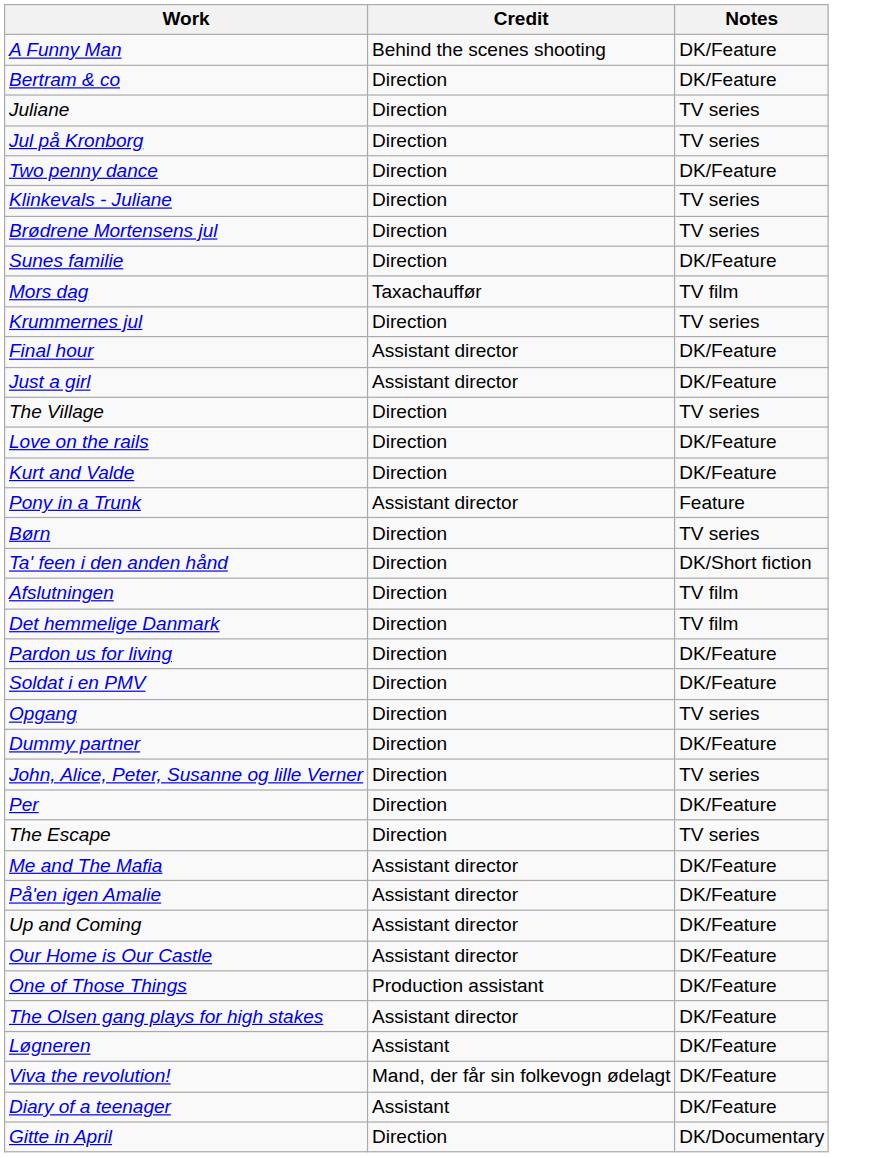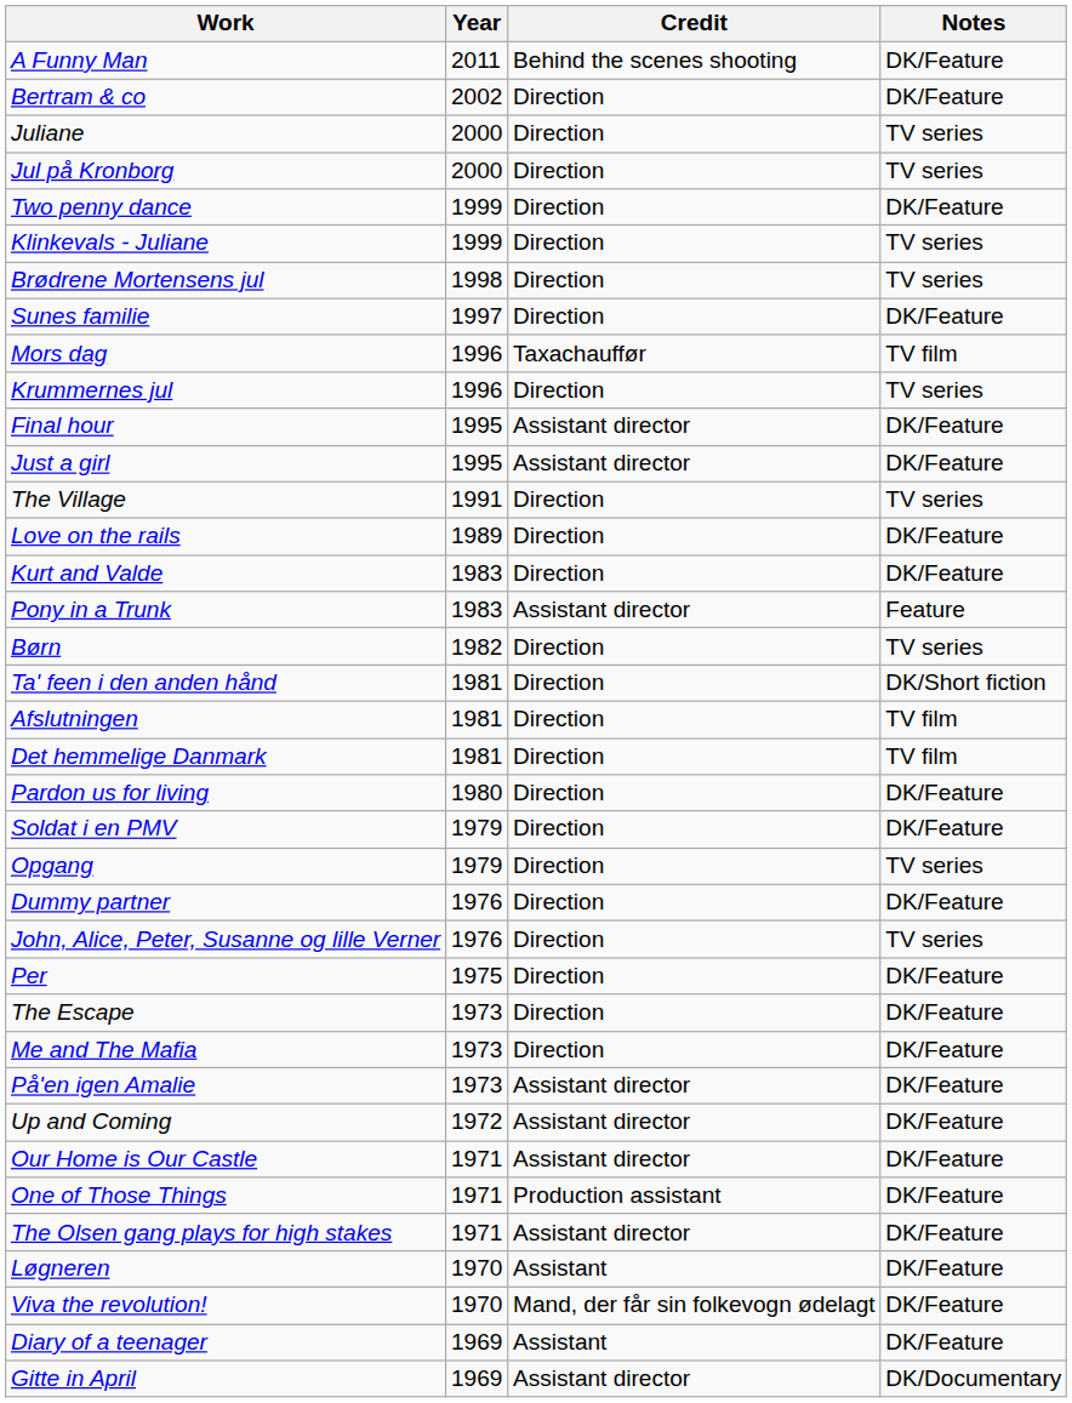+ column: Year | 2011 | 2002 | 2000 | 2000 | 1999 | 1999 | 1998 | 1997 | 1996 | 1996 | 1995 | 1995 | 1991 | 1989 | 1983 | 1983 | 1982 | 1981 | 1981 | 1981 | 1980 | 1979 | 1979 | 1976 | 1976 | 1975 | 1973 | 1973 | 1973 | 1972 | 1971 | 1971 | 1971 | 1970 | 1970 | 1969 | 1969
The Escape | Notes: TV series -> DK/Feature
Me and The Mafia | Credit: Assistant director -> Direction
Gitte in April | Credit: Direction -> Assistant director
